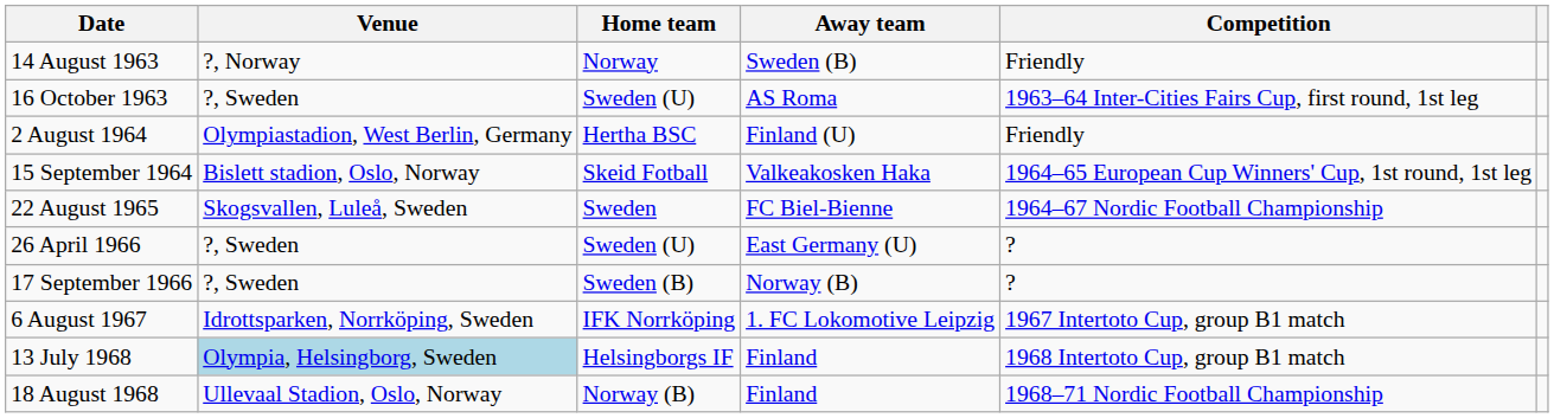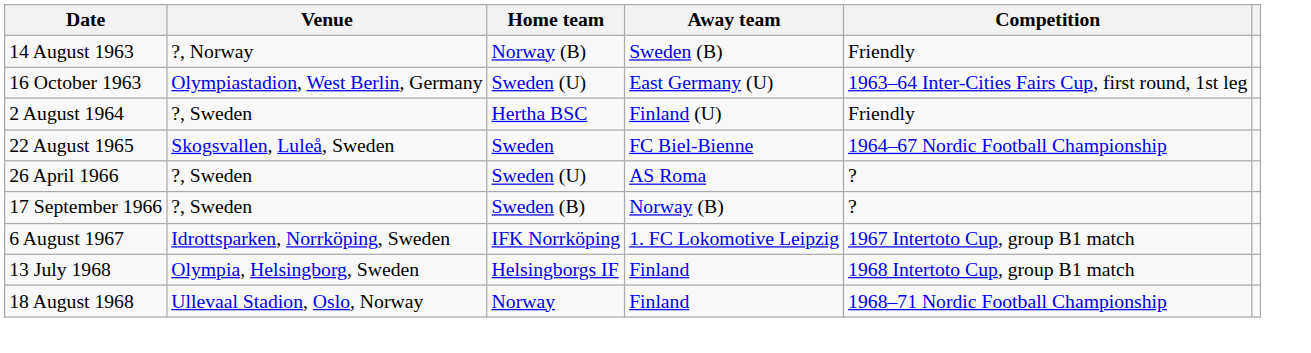14 August 1963 | Home team: Norway -> Norway (B)
16 October 1963 | Venue: ?, Sweden -> Olympiastadion, West Berlin, Germany
16 October 1963 | Away team: AS Roma -> East Germany (U)
2 August 1964 | Venue: Olympiastadion, West Berlin, Germany -> ?, Sweden
- row: 15 September 1964 | Bislett stadion, Oslo, Norway | Skeid Fotball | Valkeakosken Haka | 1964–65 European Cup Winners' Cup, 1st round, 1st leg
26 April 1966 | Away team: East Germany (U) -> AS Roma
13 July 1968 | Venue: lightblue background -> no background
18 August 1968 | Home team: Norway (B) -> Norway
